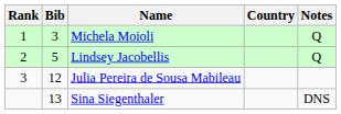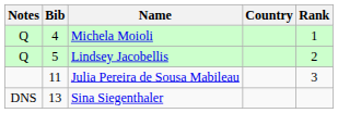columns swapped: Rank <-> Notes
Michela Moioli | Bib: 3 -> 4
Julia Pereira de Sousa Mabileau | Bib: 12 -> 11
